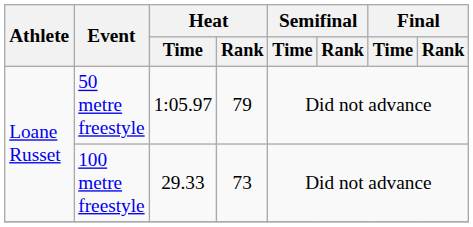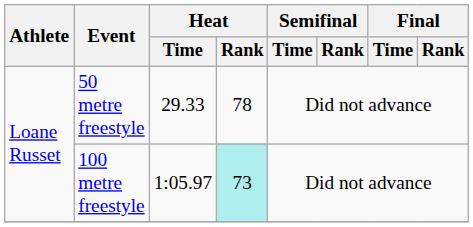50 metre freestyle | Heat / Time: 1:05.97 -> 29.33
50 metre freestyle | Heat / Rank: 79 -> 78
100 metre freestyle | Heat / Time: 29.33 -> 1:05.97
100 metre freestyle | Heat / Rank: no background -> paleturquoise background
